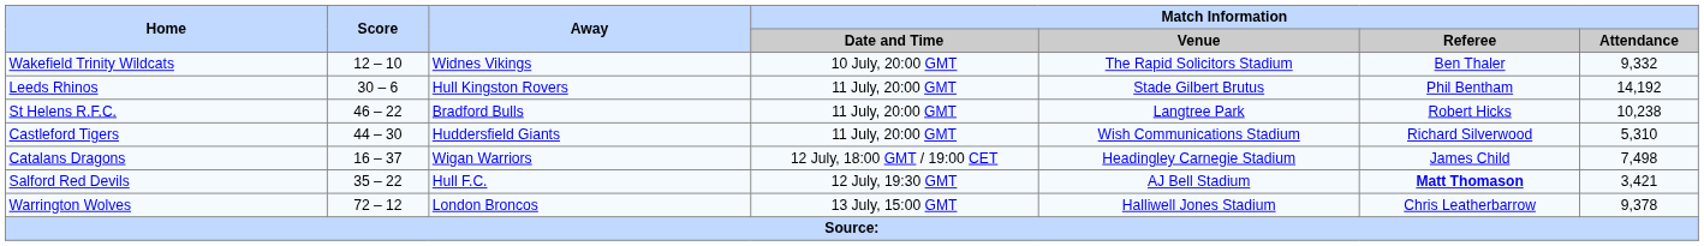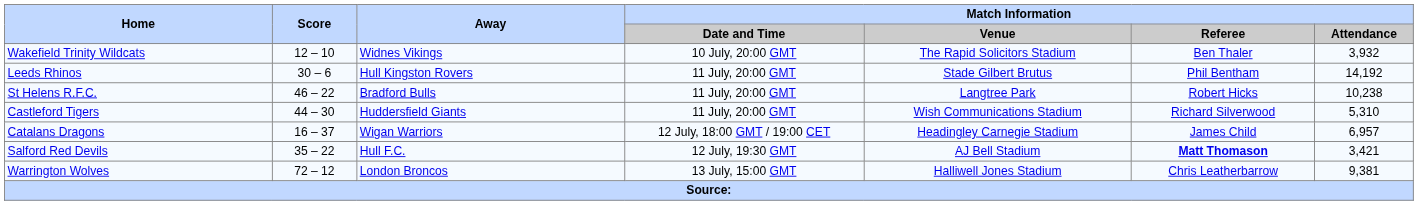Wakefield Trinity Wildcats | Match Information / Attendance: 9,332 -> 3,932
Catalans Dragons | Match Information / Attendance: 7,498 -> 6,957
Warrington Wolves | Match Information / Attendance: 9,378 -> 9,381
